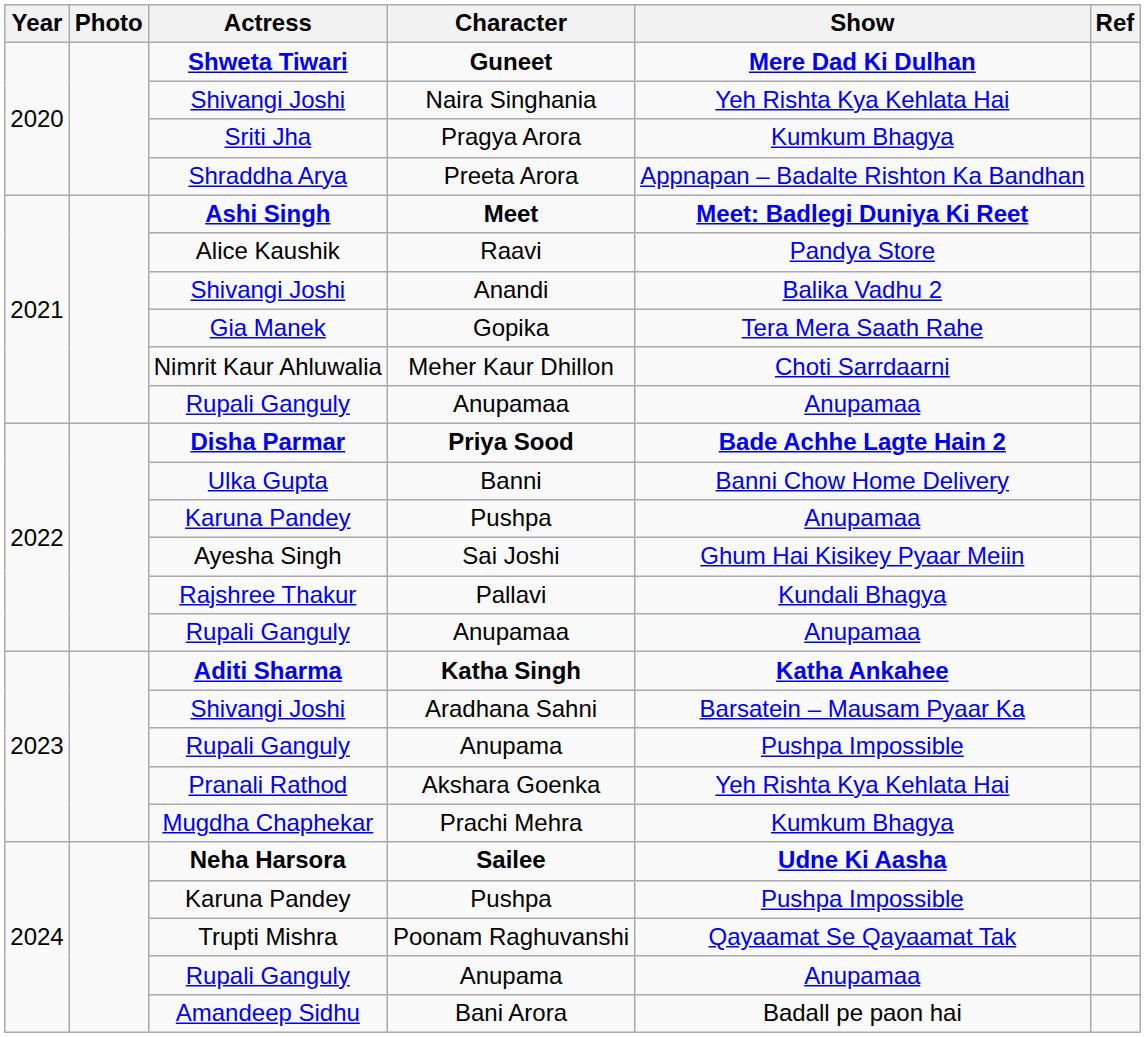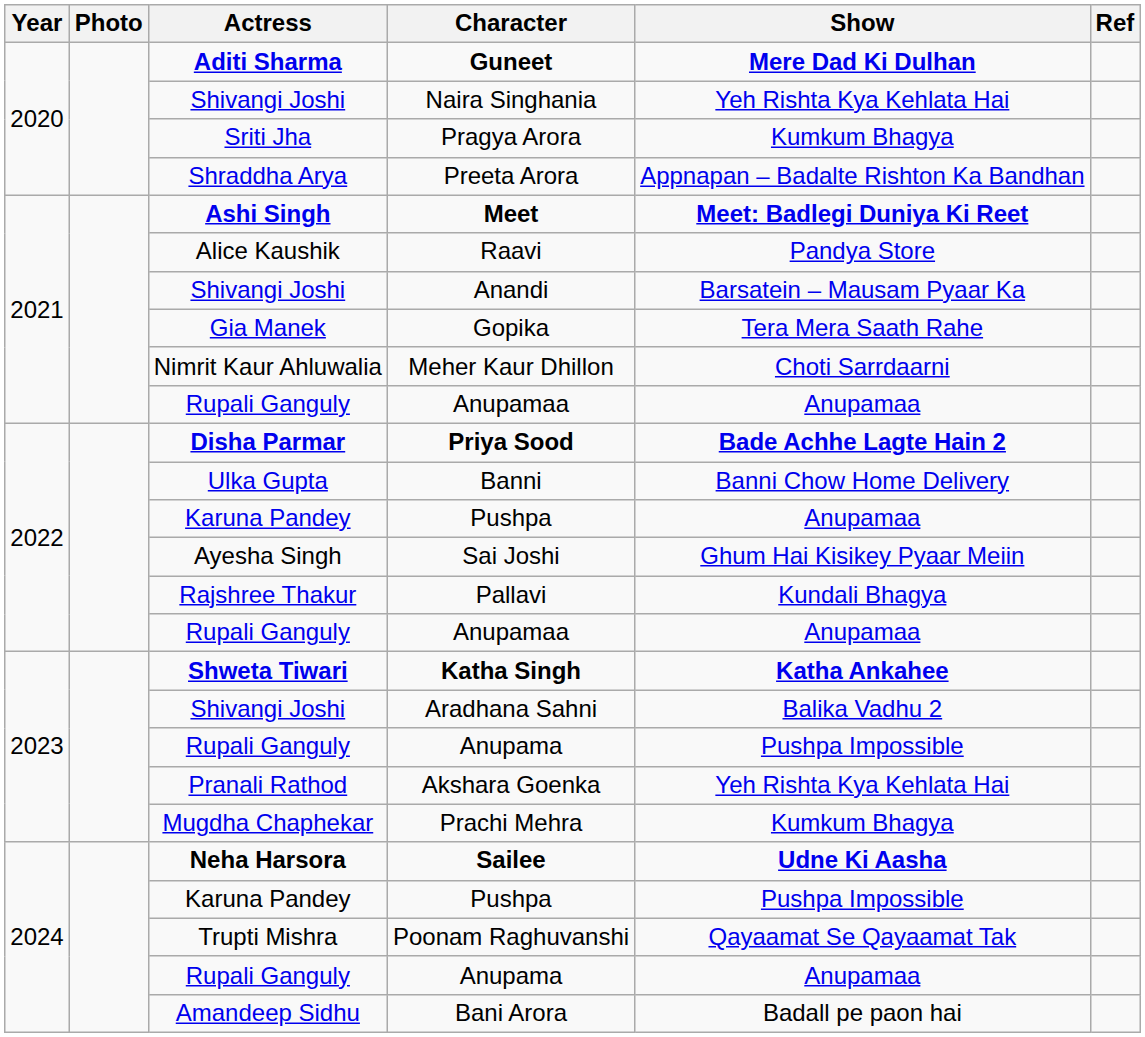Guneet | Actress: Shweta Tiwari -> Aditi Sharma
Anandi | Show: Balika Vadhu 2 -> Barsatein – Mausam Pyaar Ka
Katha Singh | Actress: Aditi Sharma -> Shweta Tiwari
Aradhana Sahni | Show: Barsatein – Mausam Pyaar Ka -> Balika Vadhu 2
